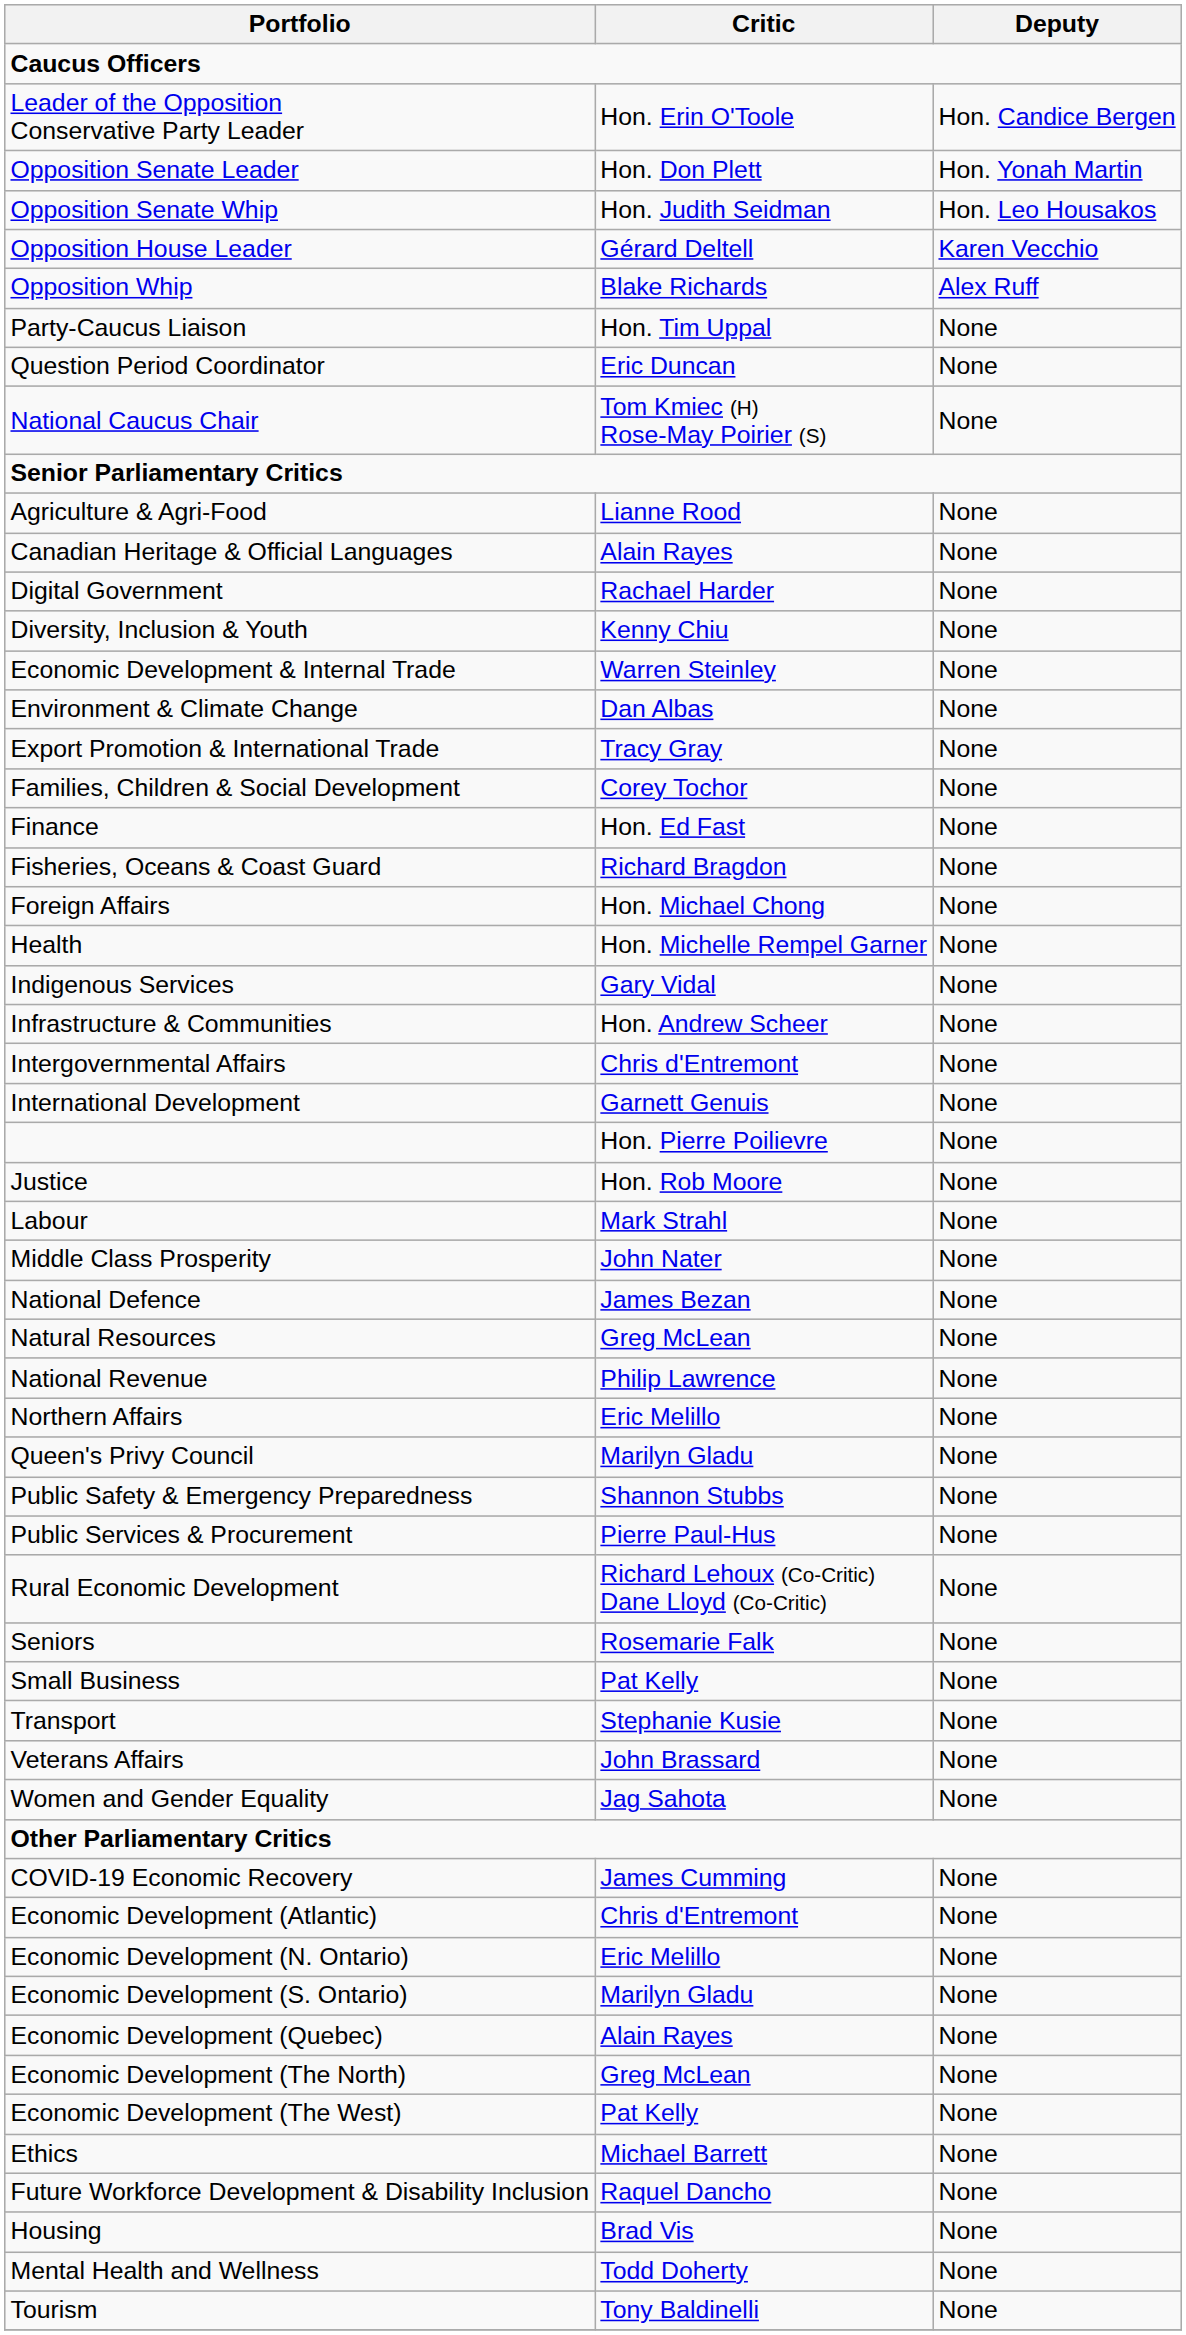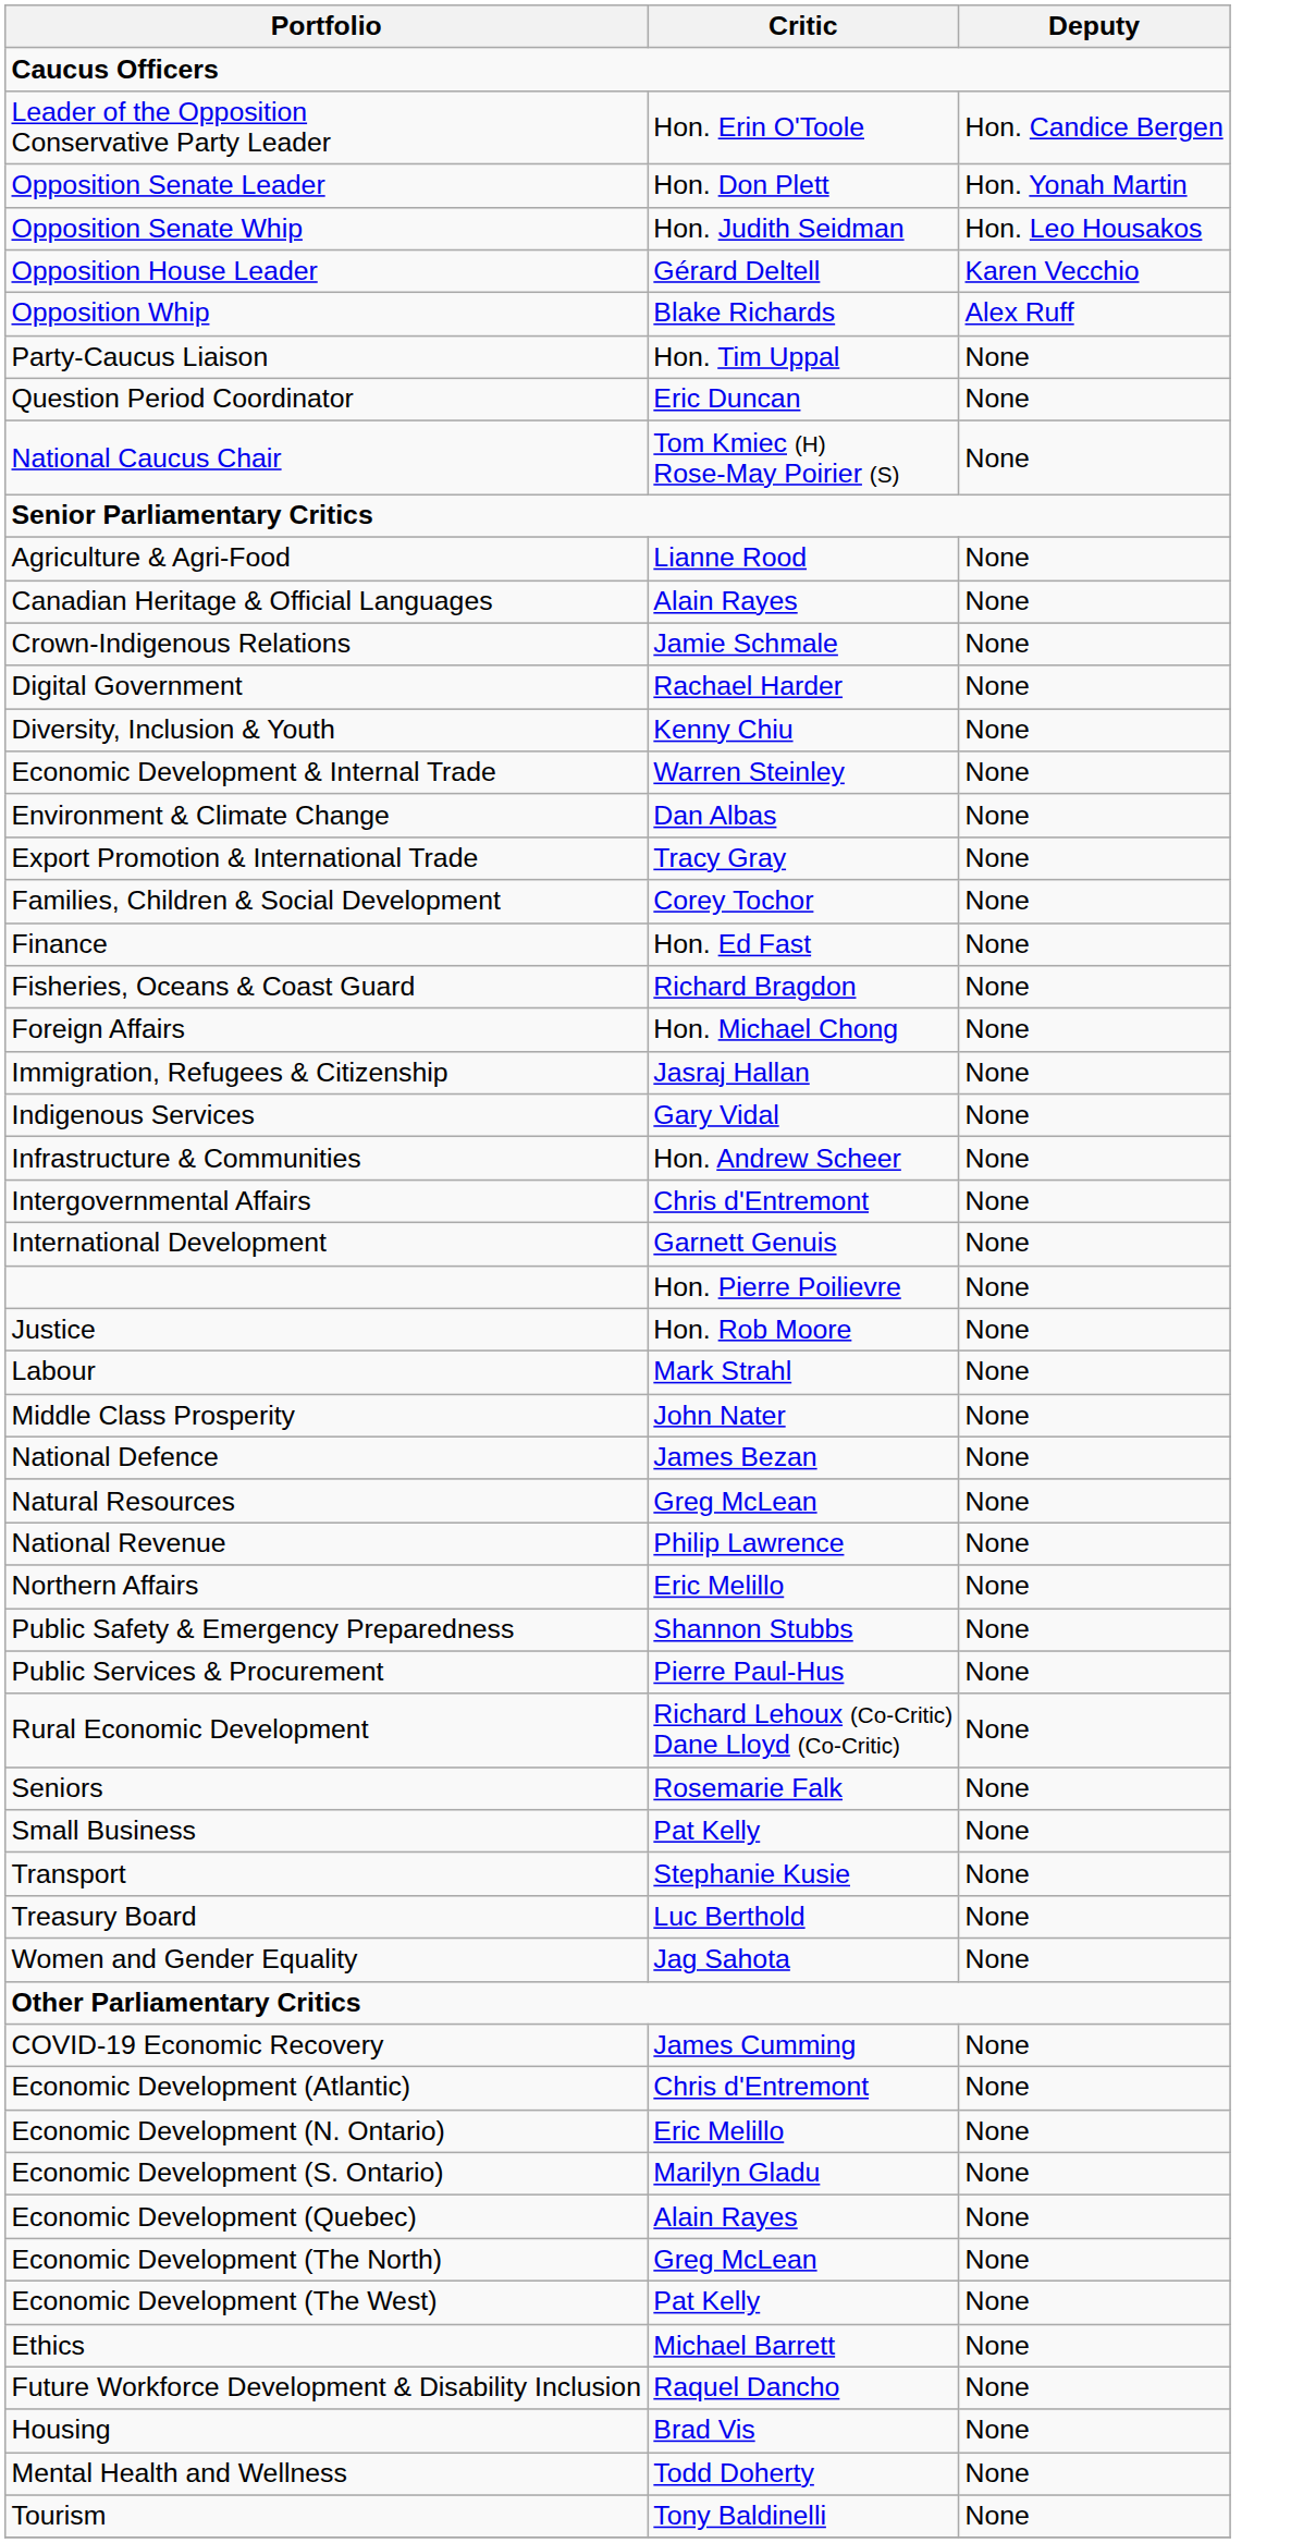+ row: Crown-Indigenous Relations | Jamie Schmale | None
- row: Health | Hon. Michelle Rempel Garner | None
+ row: Immigration, Refugees & Citizenship | Jasraj Hallan | None
- row: Queen's Privy Council | Marilyn Gladu | None
+ row: Treasury Board | Luc Berthold | None
- row: Veterans Affairs | John Brassard | None
